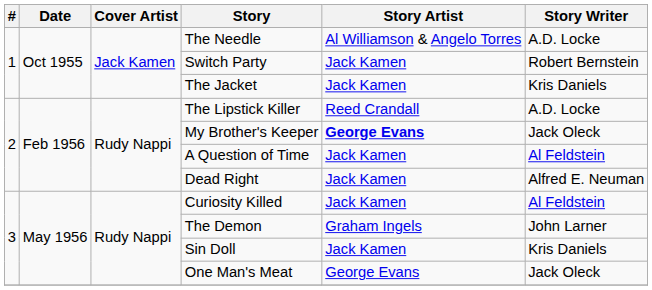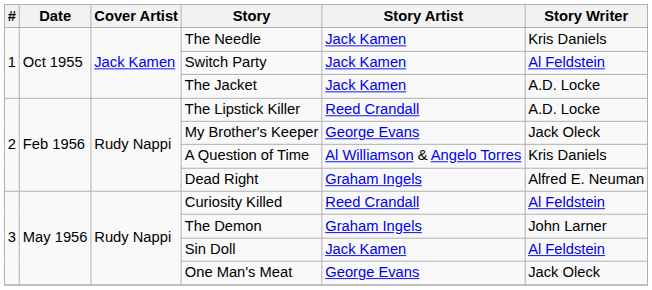The Needle | Story Artist: Al Williamson & Angelo Torres -> Jack Kamen
The Needle | Story Writer: A.D. Locke -> Kris Daniels
Switch Party | Story Writer: Robert Bernstein -> Al Feldstein
The Jacket | Story Writer: Kris Daniels -> A.D. Locke
My Brother's Keeper | Story Artist: bold -> normal
A Question of Time | Story Artist: Jack Kamen -> Al Williamson & Angelo Torres
A Question of Time | Story Writer: Al Feldstein -> Kris Daniels
Dead Right | Story Artist: Jack Kamen -> Graham Ingels
Curiosity Killed | Story Artist: Jack Kamen -> Reed Crandall
Sin Doll | Story Writer: Kris Daniels -> Al Feldstein
